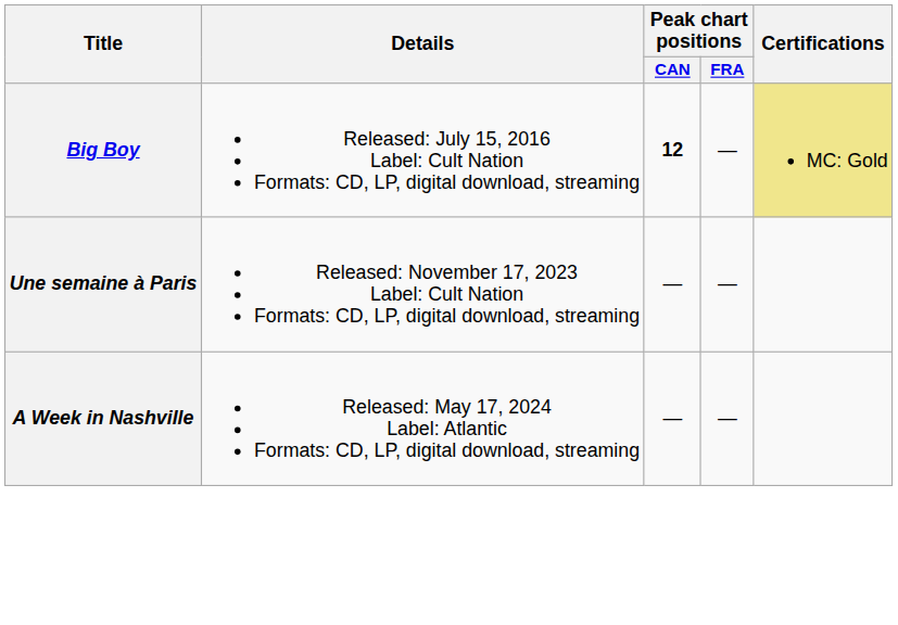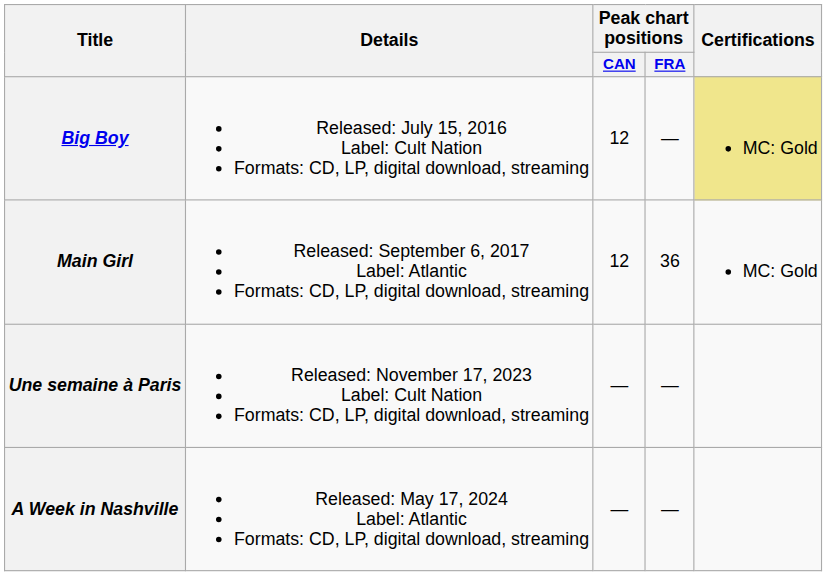Big Boy | Peak chart positions / CAN: bold -> normal
+ row: Main Girl | Released: September 6, 2017 Label: Atlantic Formats: CD, LP, digital download, streaming | 12 | 36 | MC: Gold
